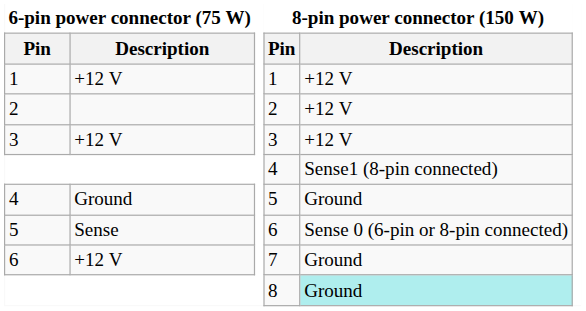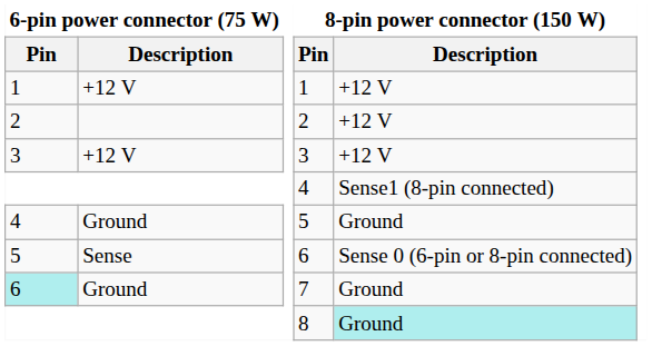7 | 6-pin power connector (75 W) / Pin: no background -> paleturquoise background
7 | 6-pin power connector (75 W) / Description: +12 V -> Ground
